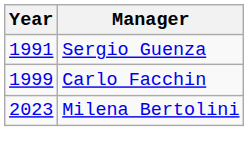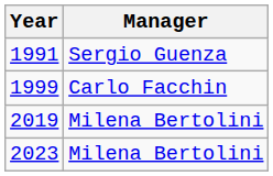+ row: 2019 | Milena Bertolini
